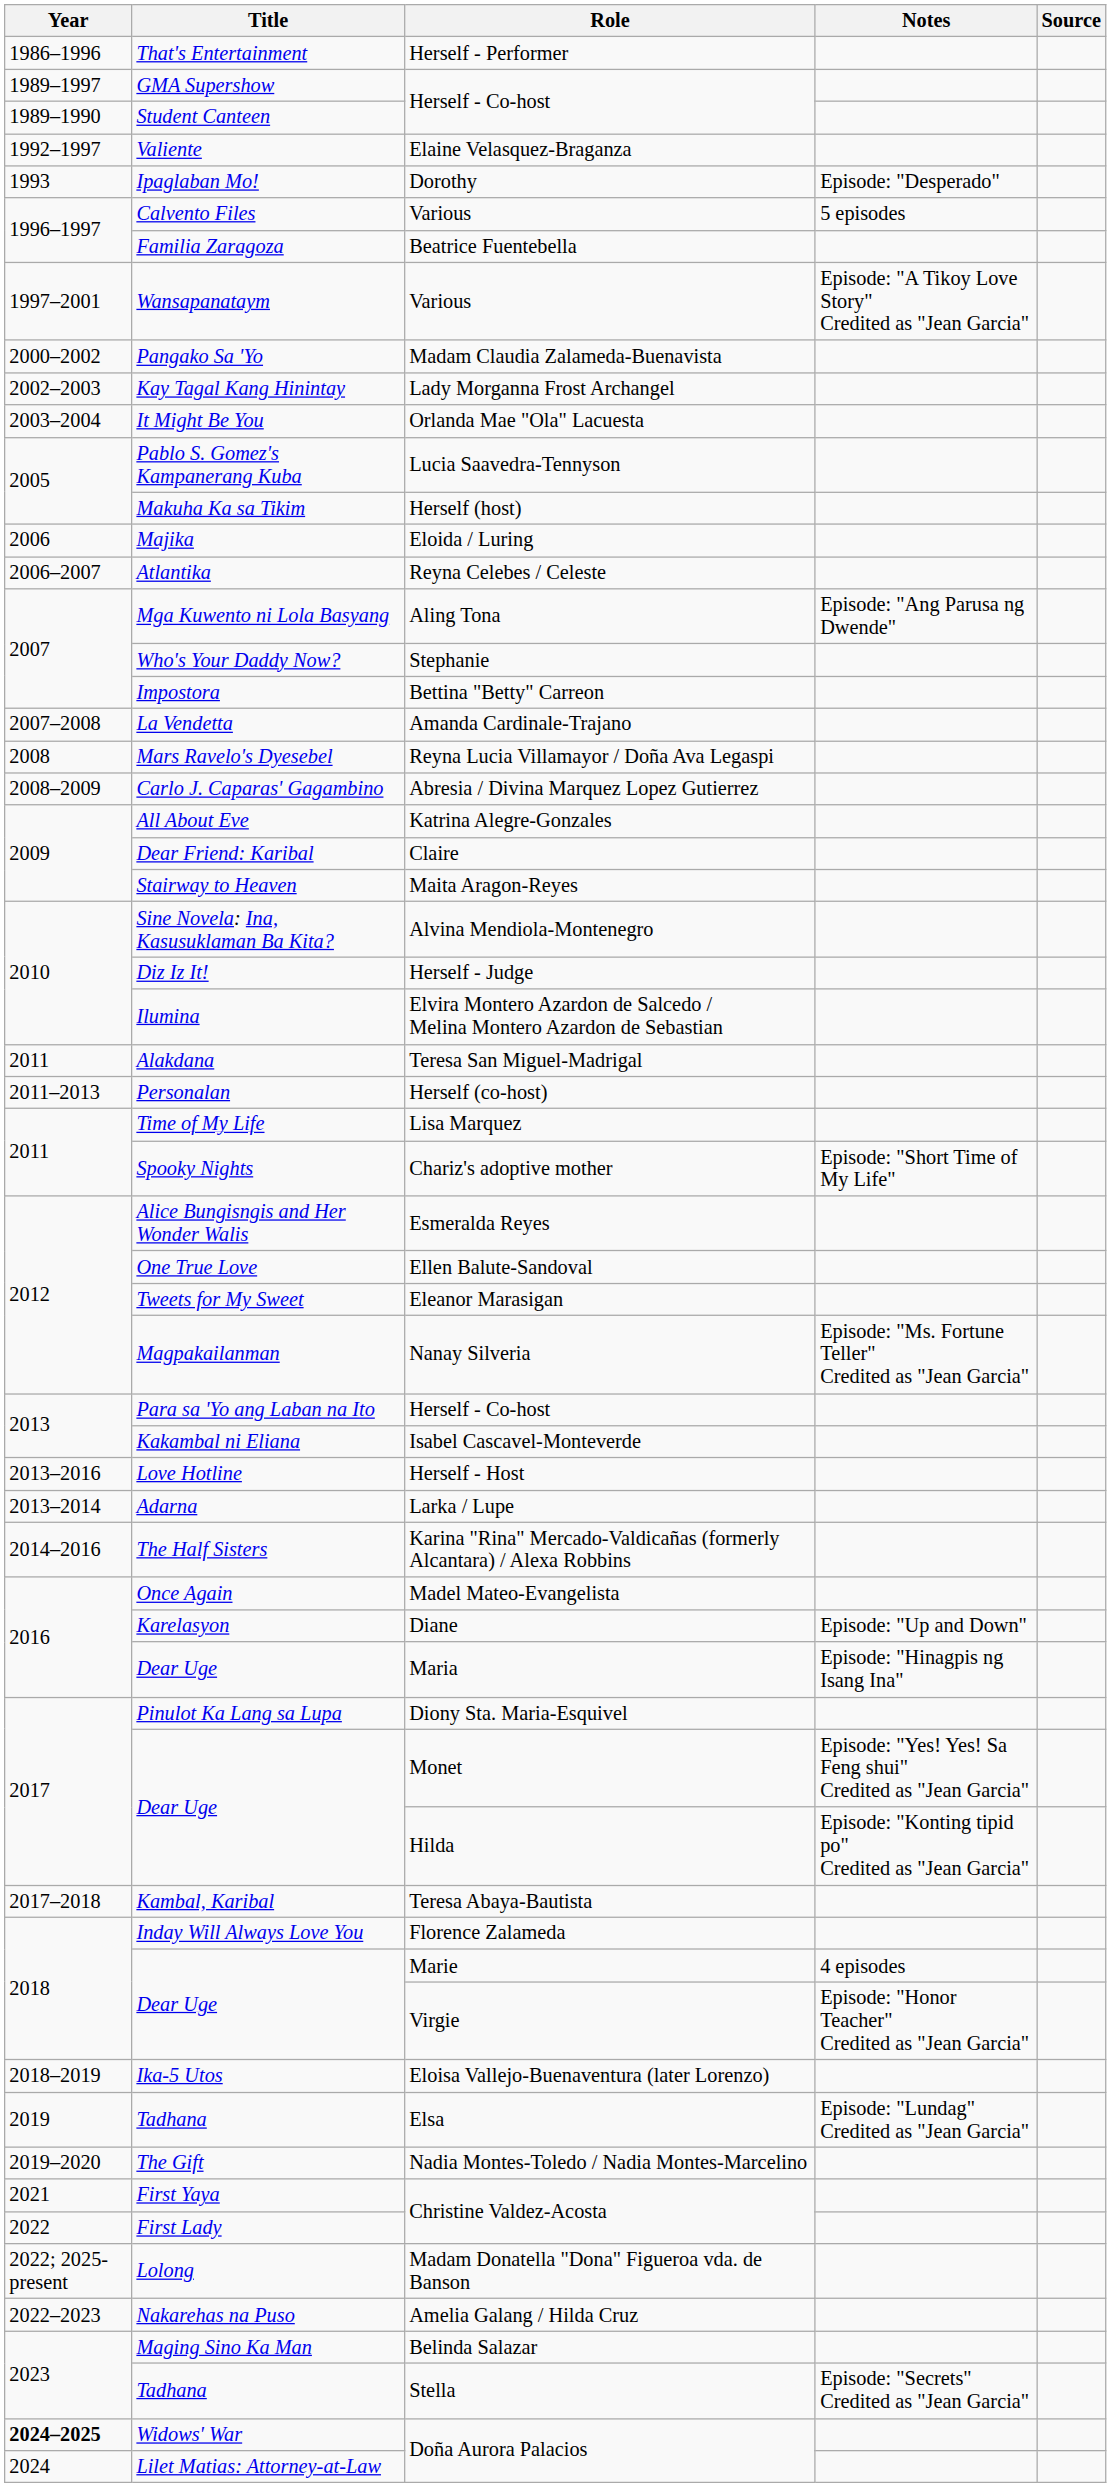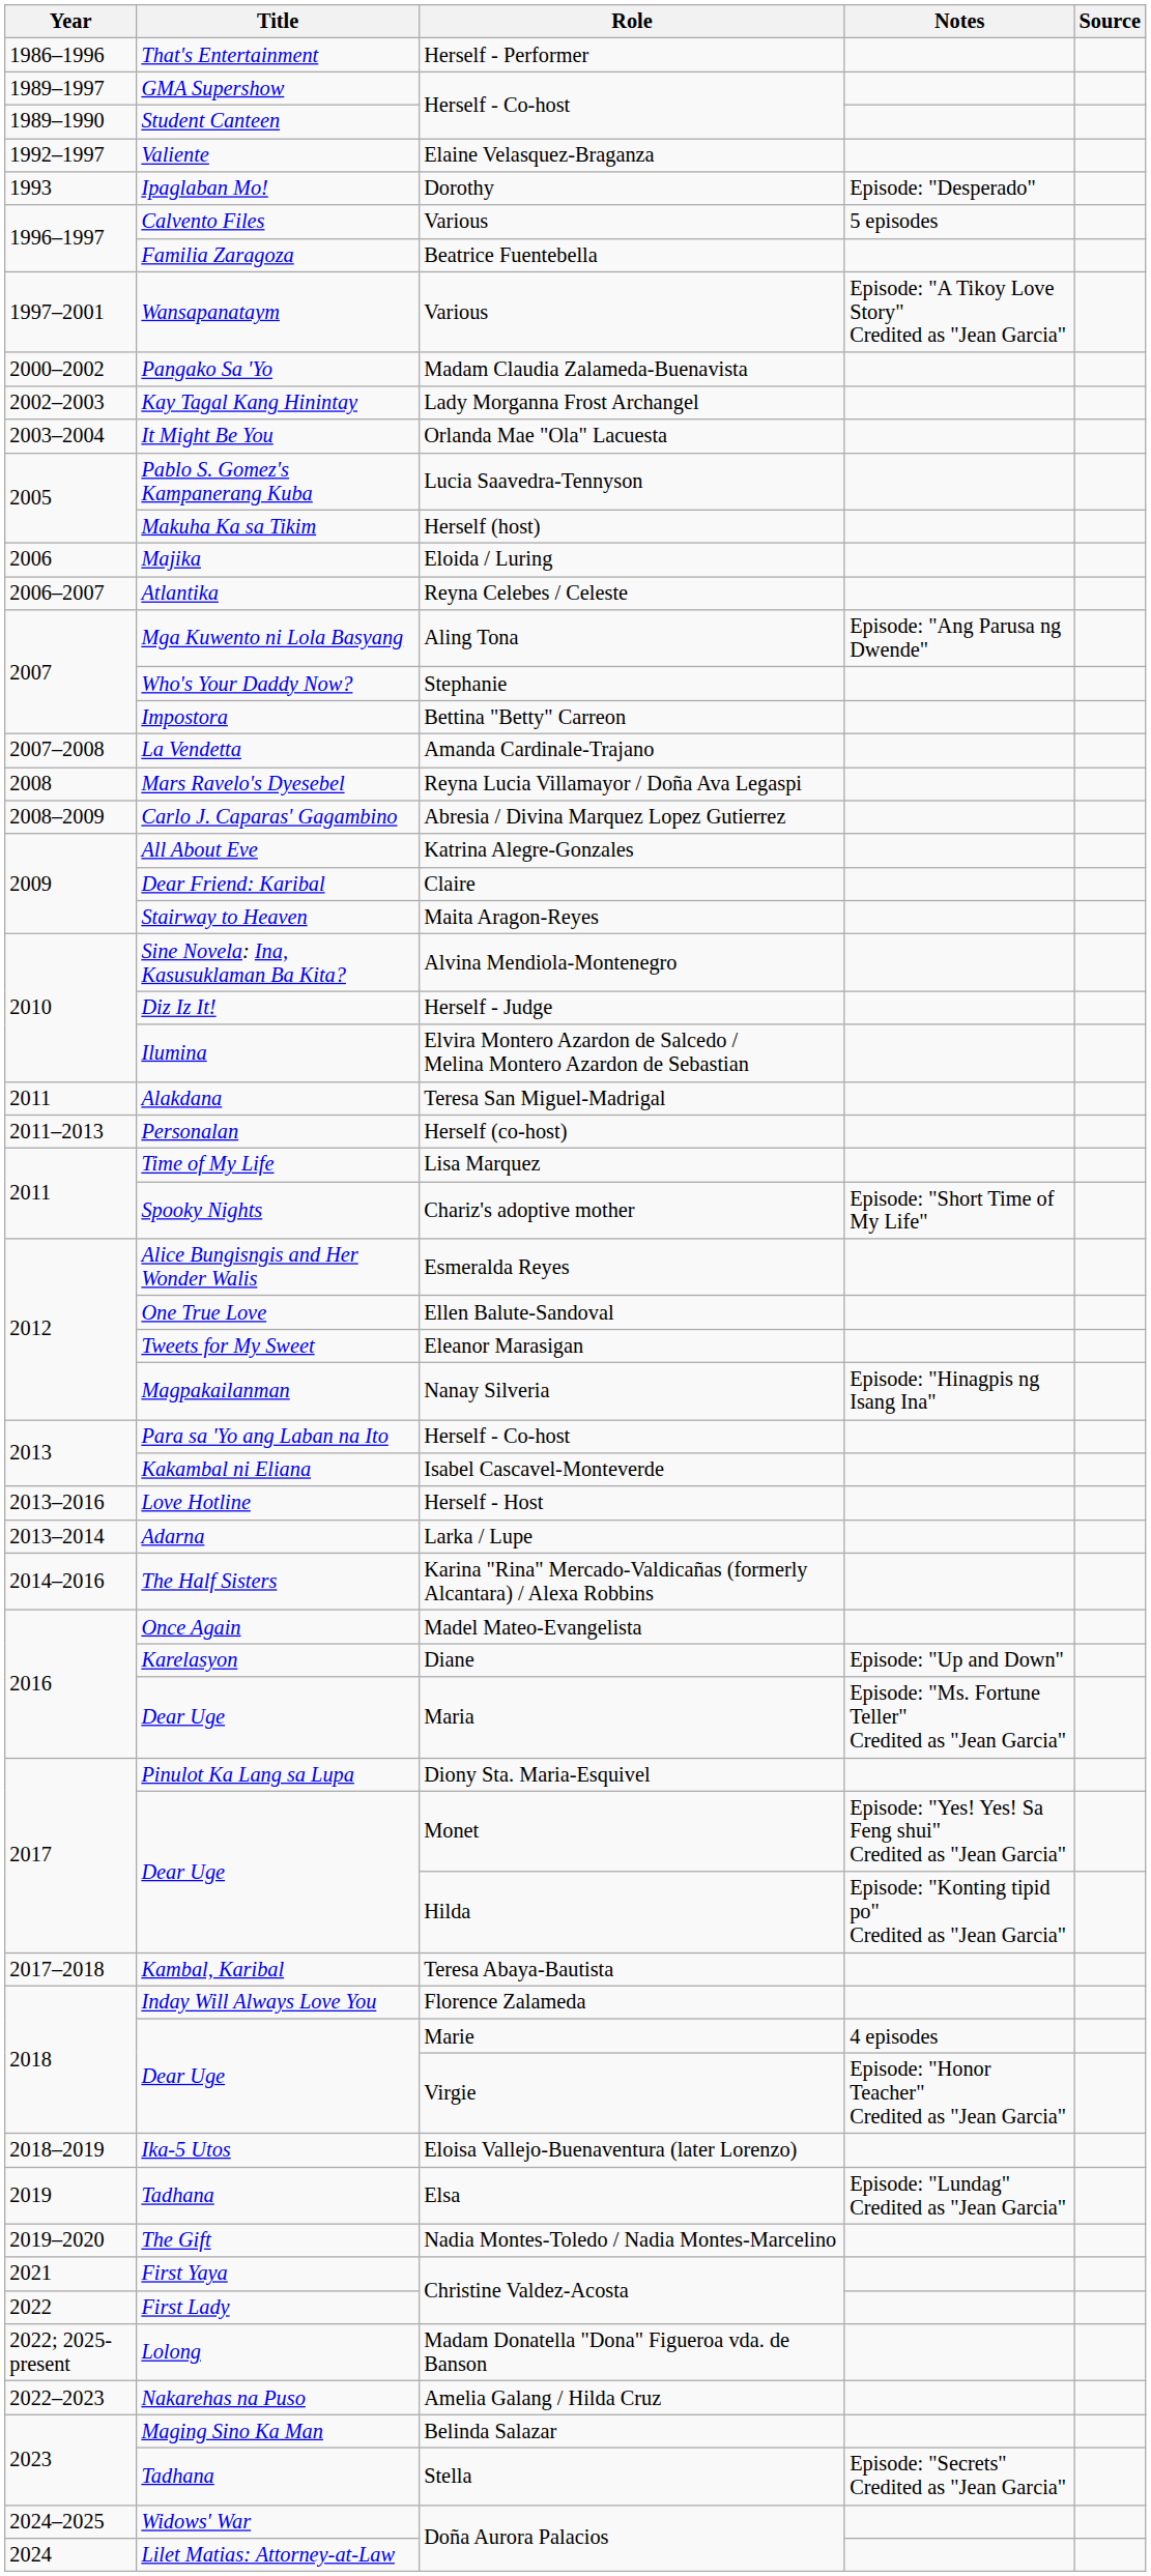Magpakailanman | Notes: Episode: "Ms. Fortune Teller" Credited as "Jean Garcia" -> Episode: "Hinagpis ng Isang Ina"
Dear Uge / Maria | Notes: Episode: "Hinagpis ng Isang Ina" -> Episode: "Ms. Fortune Teller" Credited as "Jean Garcia"
Widows' War | Year: bold -> normal
